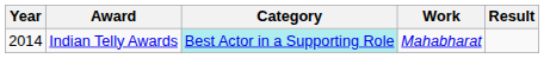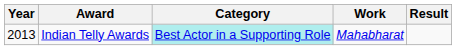Indian Telly Awards | Year: 2014 -> 2013
